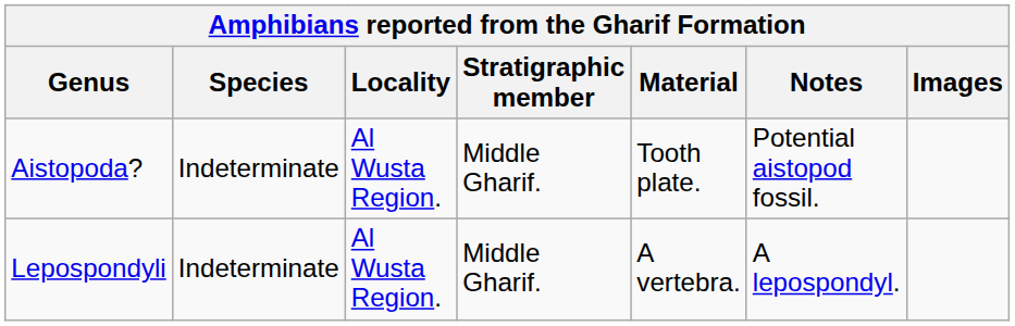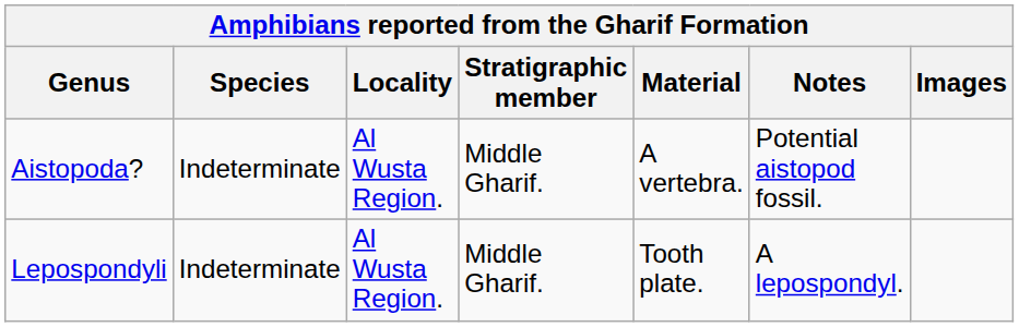Aistopoda? | Material: Tooth plate. -> A vertebra.
Lepospondyli | Material: A vertebra. -> Tooth plate.
